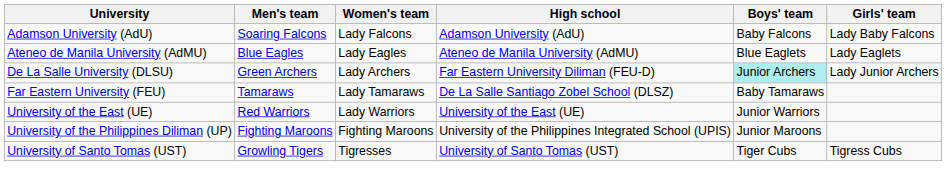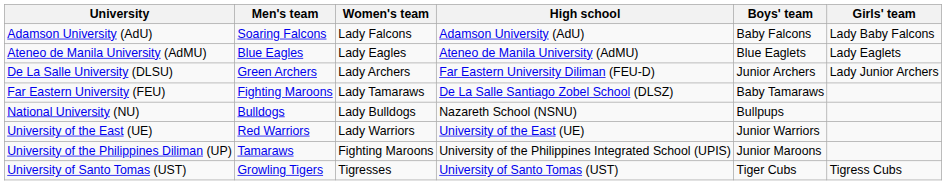De La Salle University (DLSU) | Boys' team: paleturquoise background -> no background
Far Eastern University (FEU) | Men's team: Tamaraws -> Fighting Maroons
+ row: National University (NU) | Bulldogs | Lady Bulldogs | Nazareth School (NSNU) | Bullpups
University of the Philippines Diliman (UP) | Men's team: Fighting Maroons -> Tamaraws
